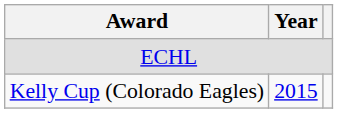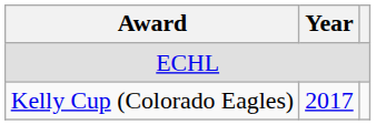Kelly Cup (Colorado Eagles) | Year: 2015 -> 2017
